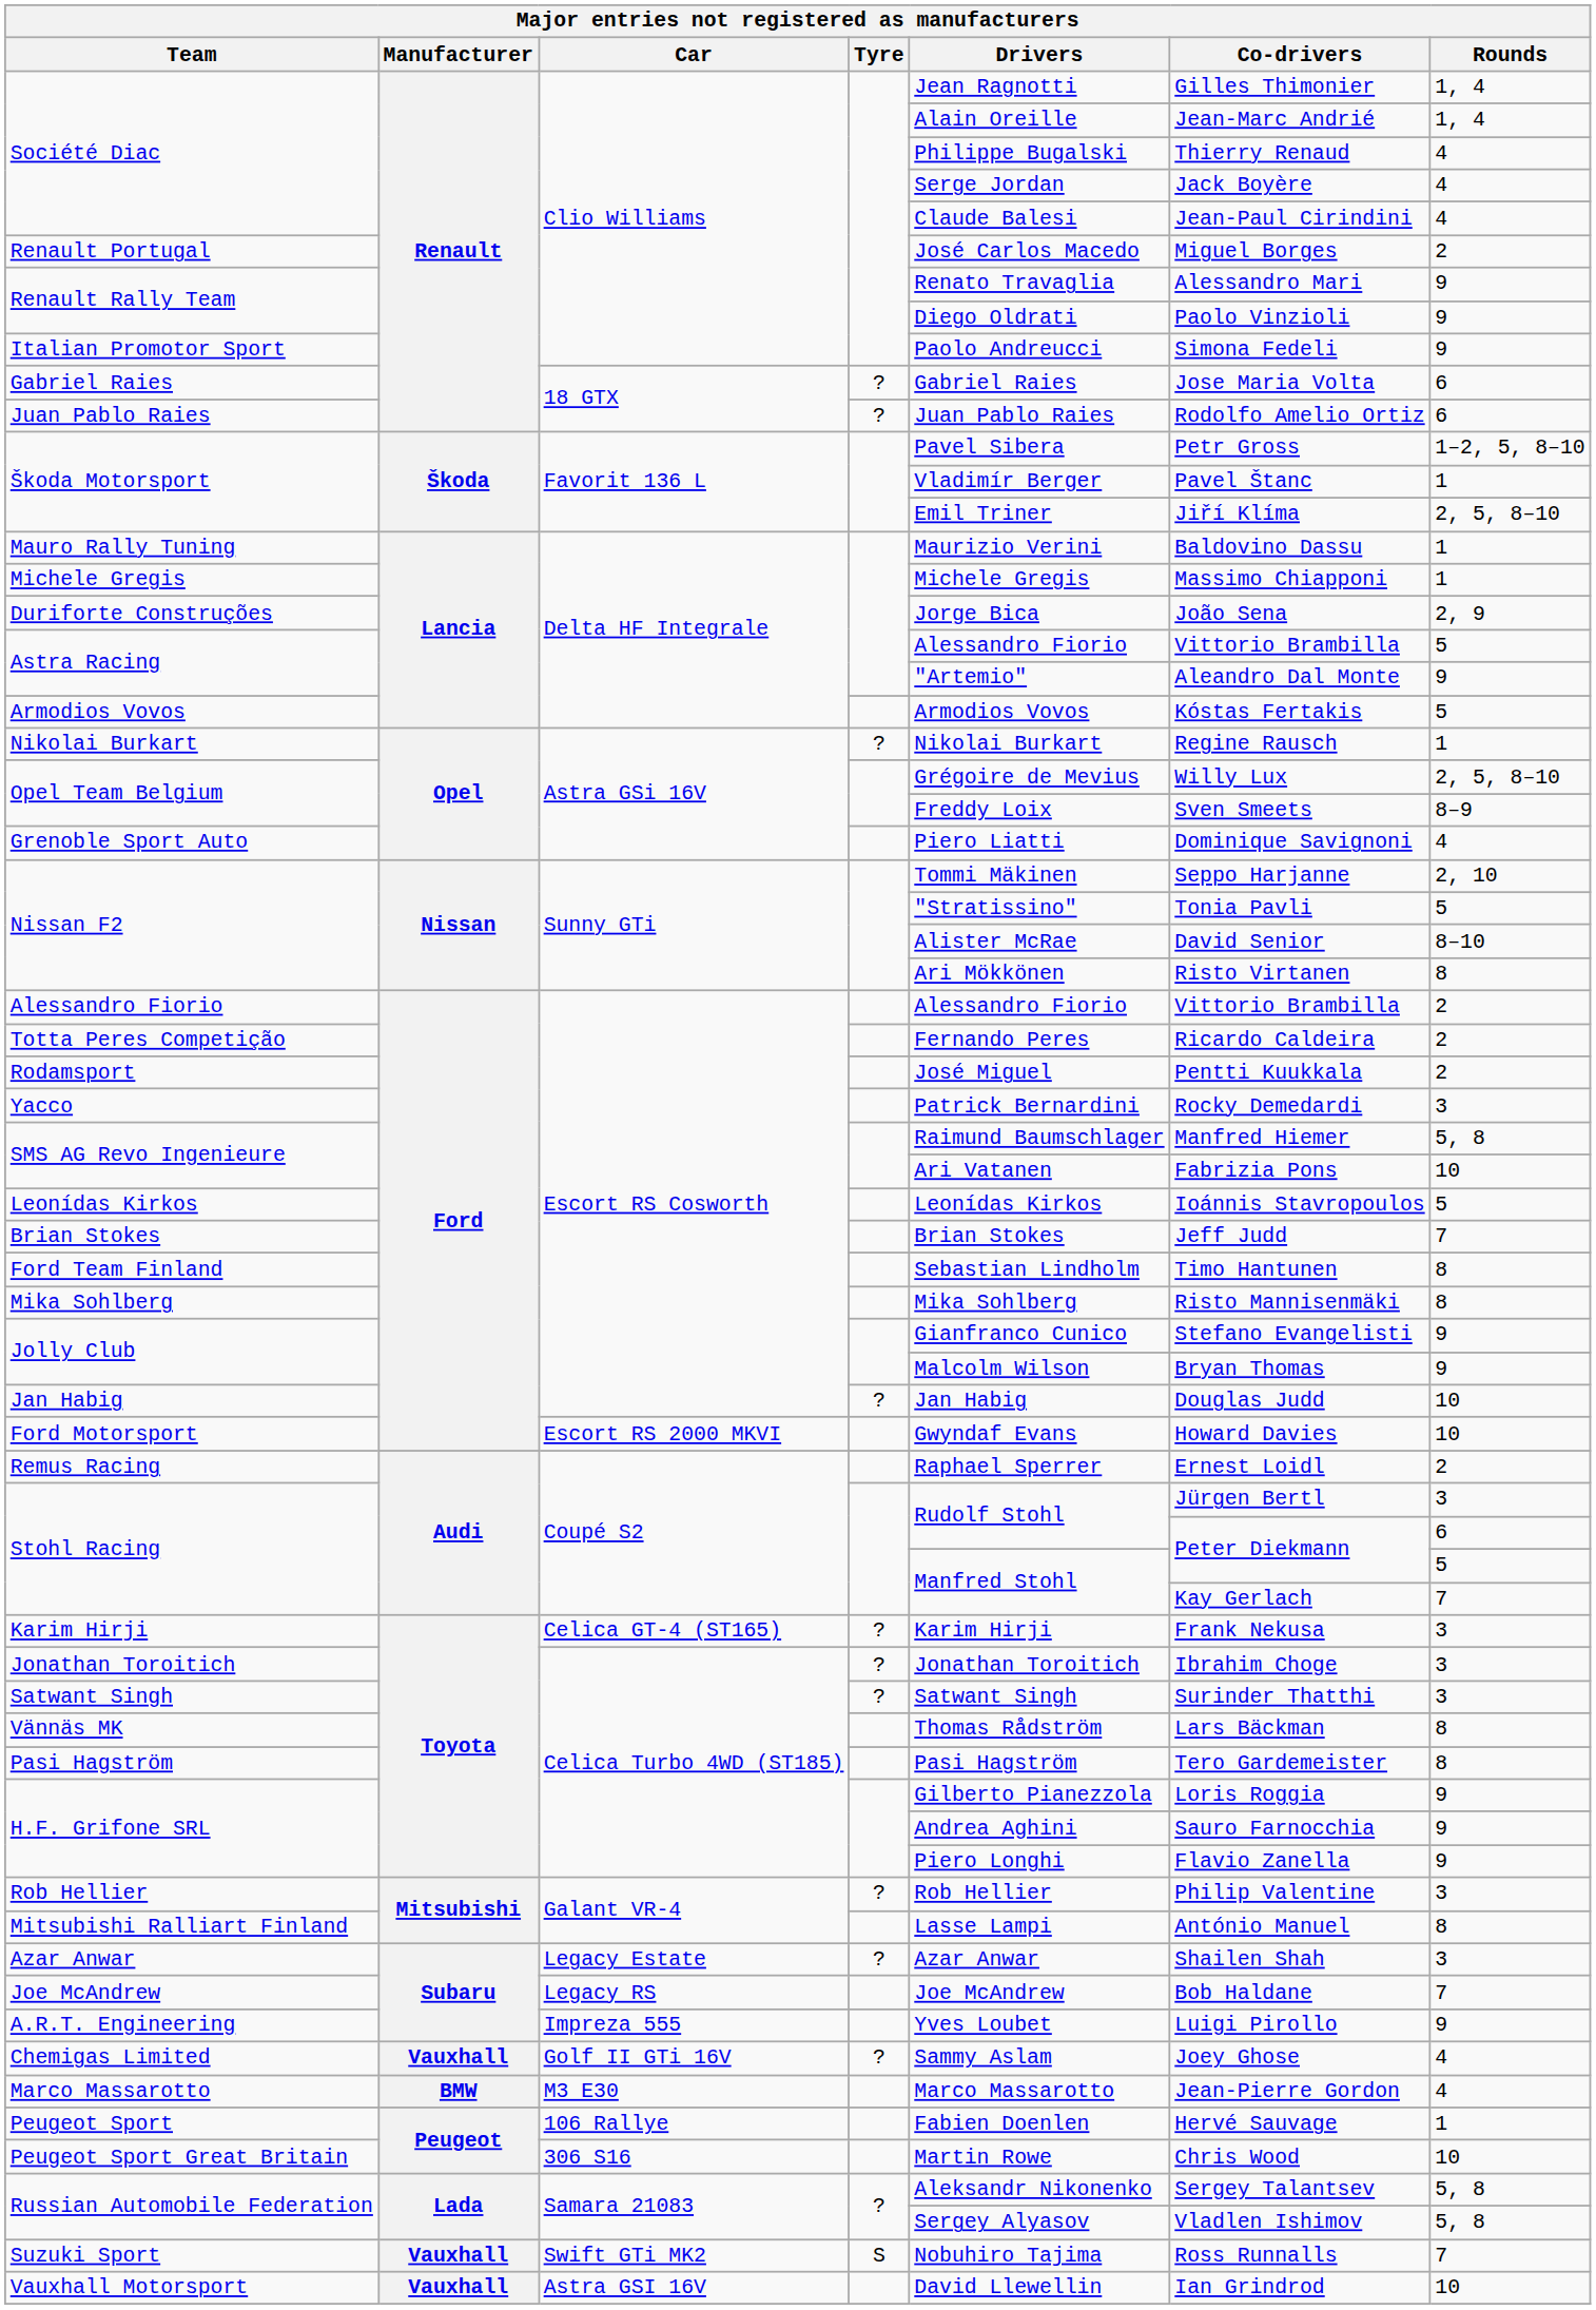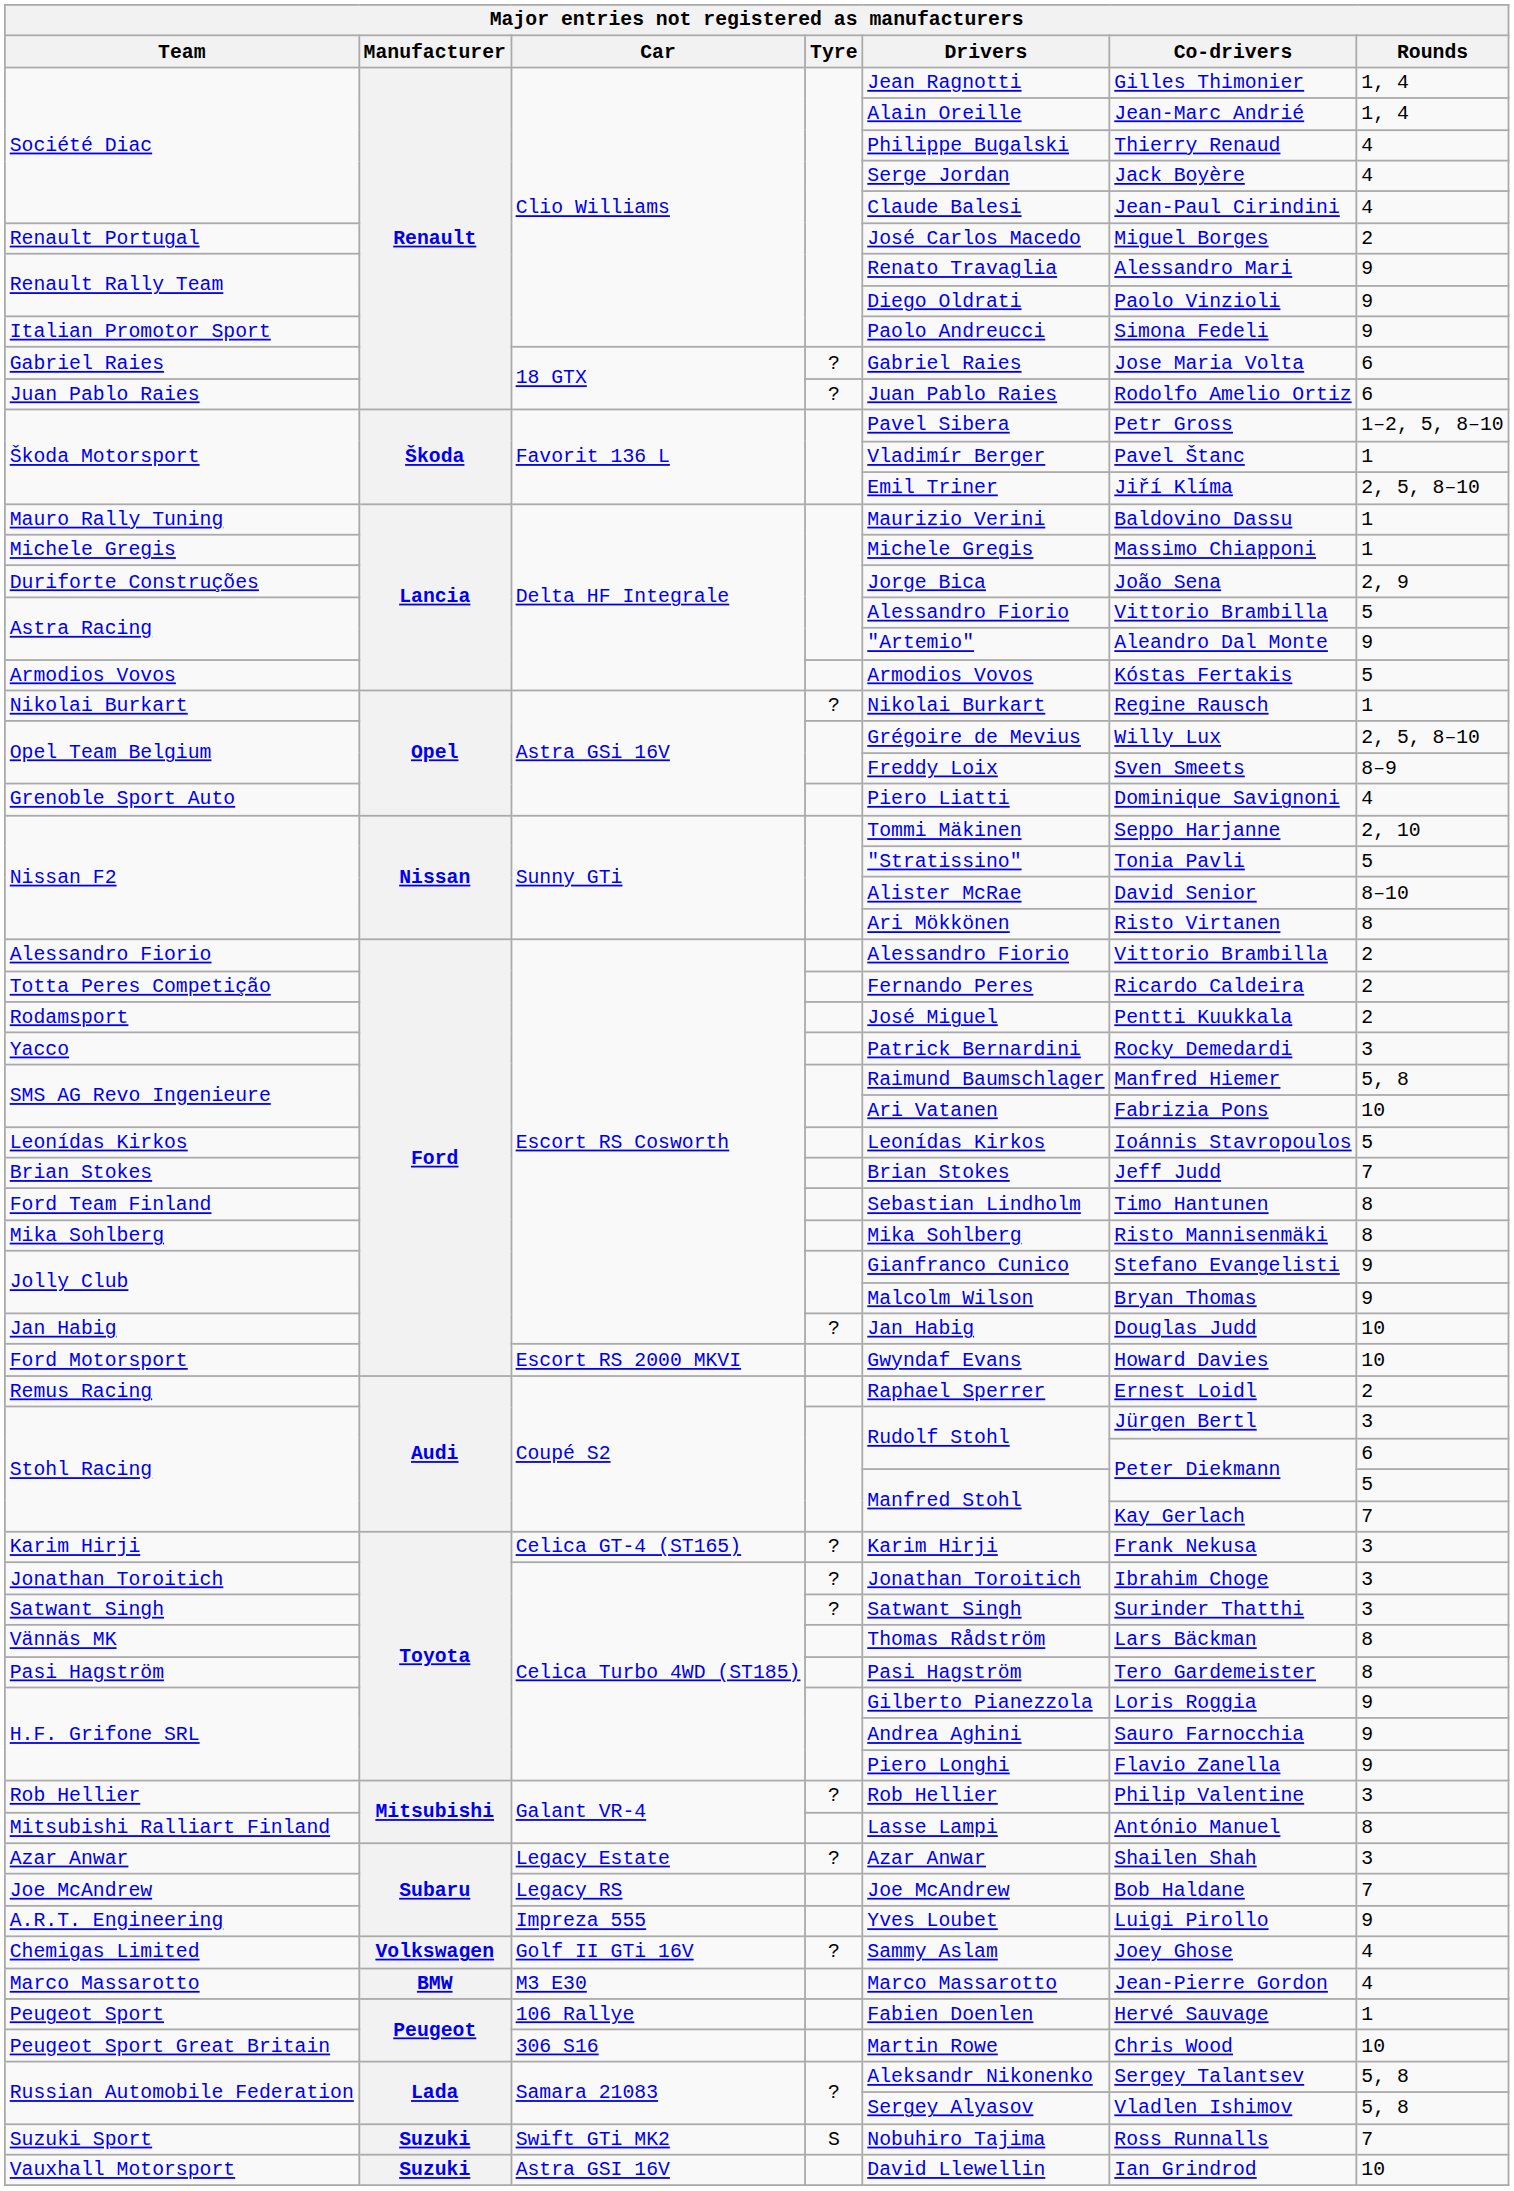Chemigas Limited | Manufacturer: Vauxhall -> Volkswagen
Suzuki Sport | Manufacturer: Vauxhall -> Suzuki
Vauxhall Motorsport | Manufacturer: Vauxhall -> Suzuki
